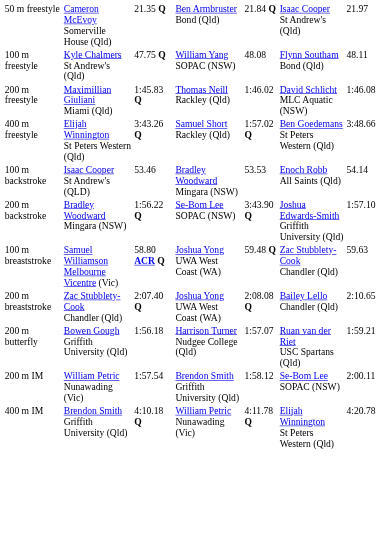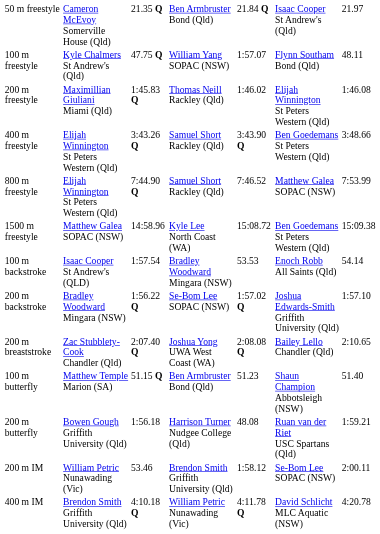100 m freestyle | column 5: 48.08 -> 1:57.07
200 m freestyle | column 6: David Schlicht MLC Aquatic (NSW) -> Elijah Winnington St Peters Western (Qld)
400 m freestyle | column 5: 1:57.02 Q -> 3:43.90 Q
+ row: 800 m freestyle | Elijah Winnington St Peters Western (Qld) | 7:44.90 Q | Samuel Short Rackley (Qld) | 7:46.52 | Matthew Galea SOPAC (NSW) | 7:53.99
+ row: 1500 m freestyle | Matthew Galea SOPAC (NSW) | 14:58.96 | Kyle Lee North Coast (WA) | 15:08.72 | Ben Goedemans St Peters Western (Qld) | 15:09.38
100 m backstroke | column 3: 53.46 -> 1:57.54
200 m backstroke | column 5: 3:43.90 Q -> 1:57.02 Q
- row: 100 m breaststroke | Samuel Williamson Melbourne Vicentre (Vic) | 58.80 ACR Q | Joshua Yong UWA West Coast (WA) | 59.48 Q | Zac Stubblety-Cook Chandler (Qld) | 59.63
+ row: 100 m butterfly | Matthew Temple Marion (SA) | 51.15 Q | Ben Armbruster Bond (Qld) | 51.23 | Shaun Champion Abbotsleigh (NSW) | 51.40
200 m butterfly | column 5: 1:57.07 -> 48.08
200 m IM | column 3: 1:57.54 -> 53.46
400 m IM | column 6: Elijah Winnington St Peters Western (Qld) -> David Schlicht MLC Aquatic (NSW)
